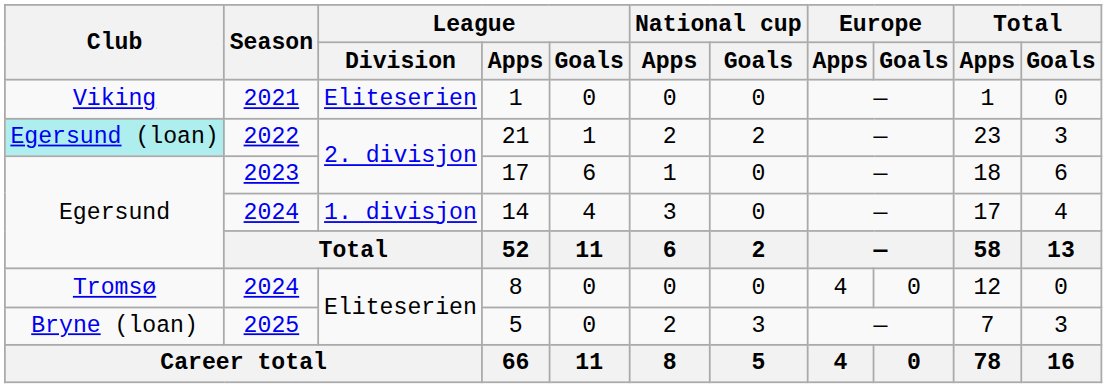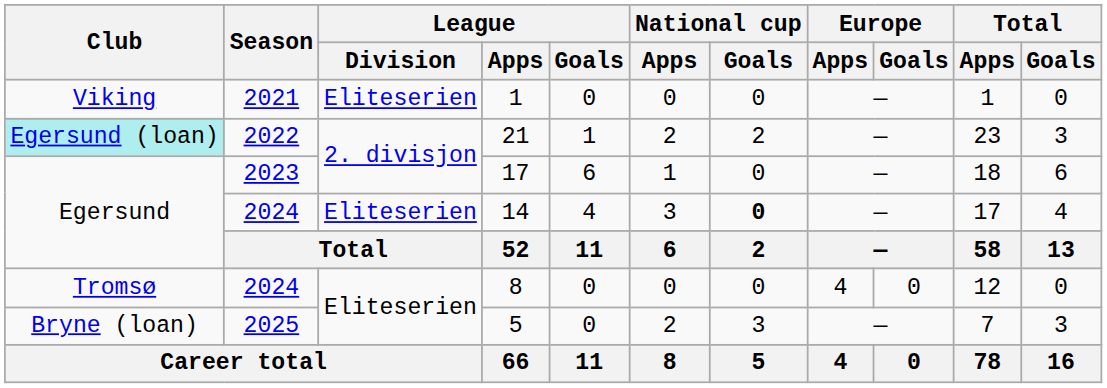14 | League / Division: 1. divisjon -> Eliteserien
14 | National cup / Goals: normal -> bold
